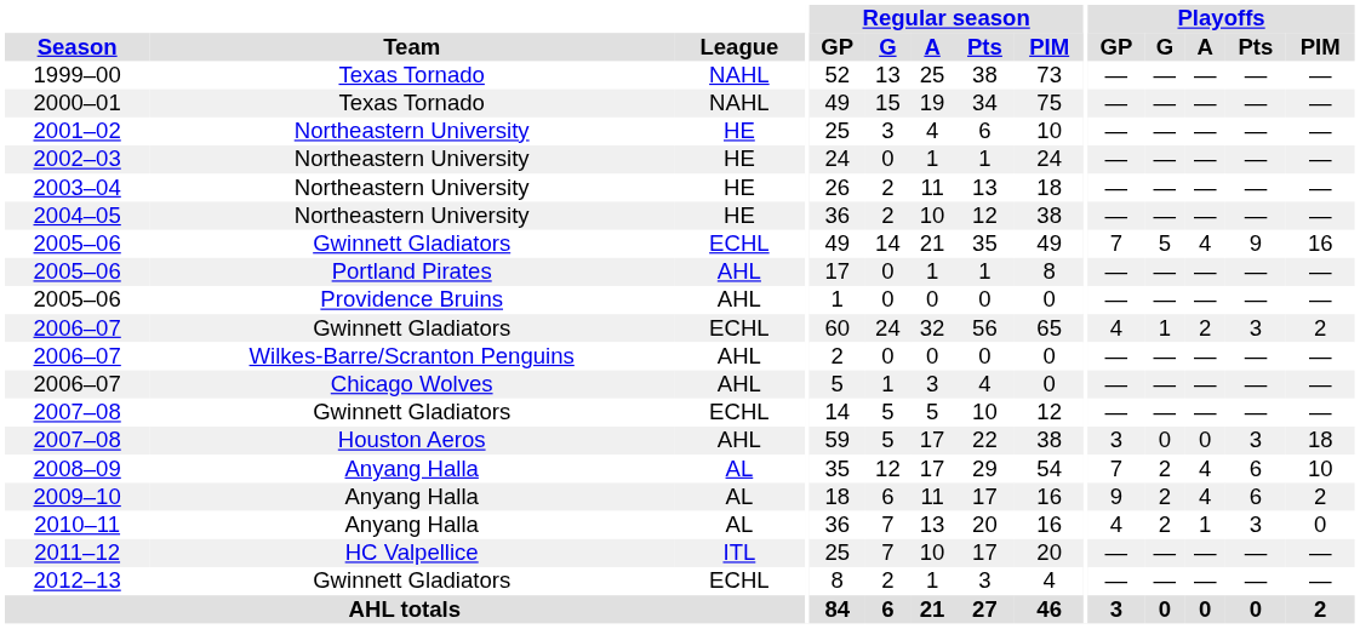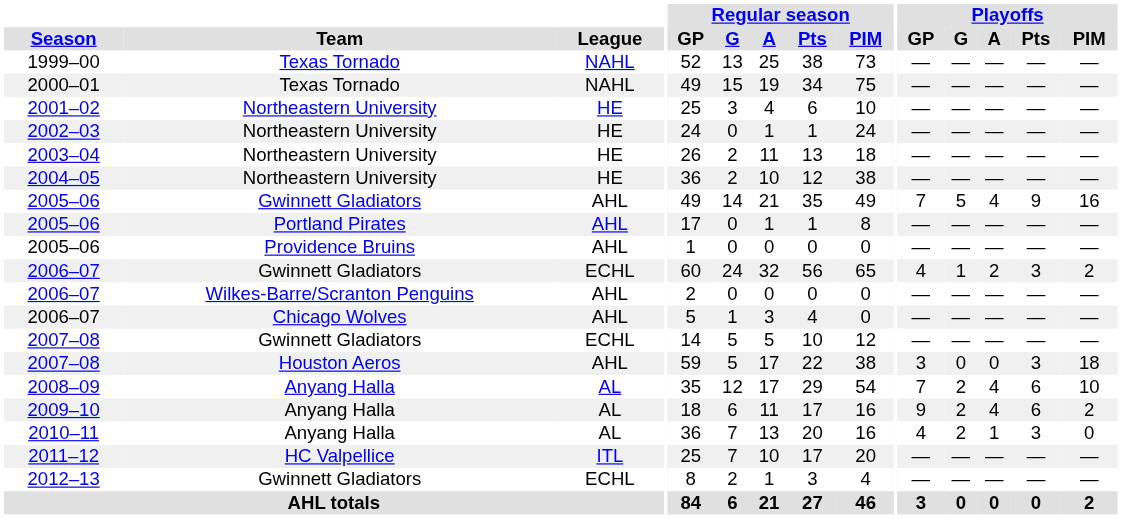2005–06 / Gwinnett Gladiators | League: ECHL -> AHL
